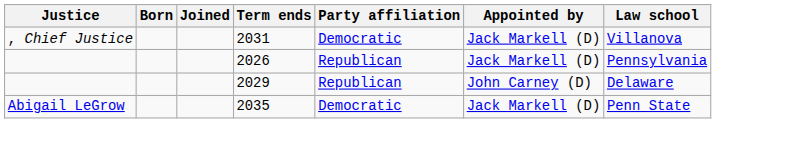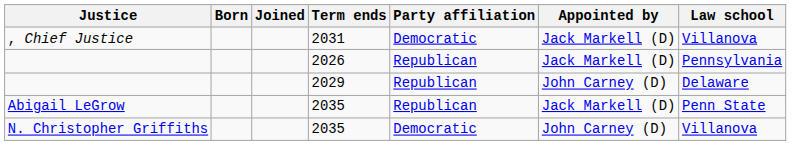Abigail LeGrow | Party affiliation: Democratic -> Republican
+ row: N. Christopher Griffiths | 2035 | Democratic | John Carney (D) | Villanova
